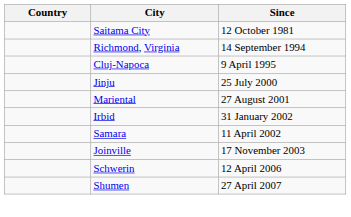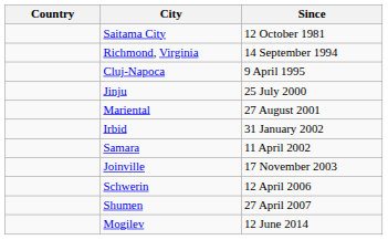+ row: Mogilev | 12 June 2014
